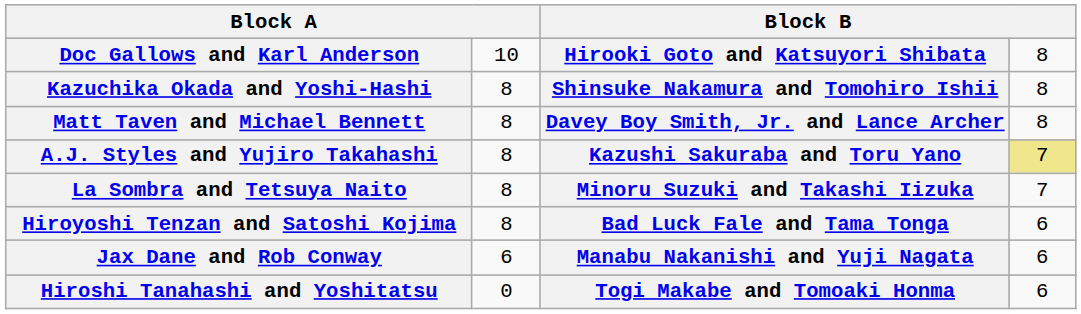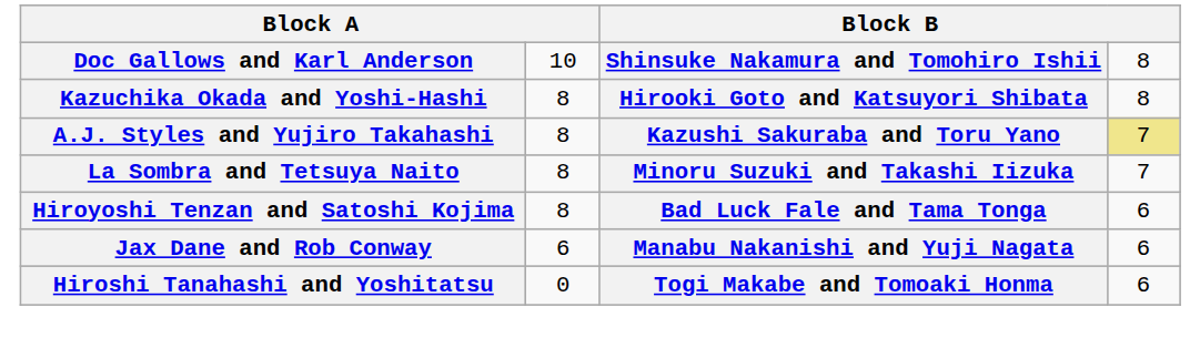Doc Gallows and Karl Anderson | column 3: Hirooki Goto and Katsuyori Shibata -> Shinsuke Nakamura and Tomohiro Ishii
Kazuchika Okada and Yoshi-Hashi | column 3: Shinsuke Nakamura and Tomohiro Ishii -> Hirooki Goto and Katsuyori Shibata
- row: Matt Taven and Michael Bennett | 8 | Davey Boy Smith, Jr. and Lance Archer | 8
